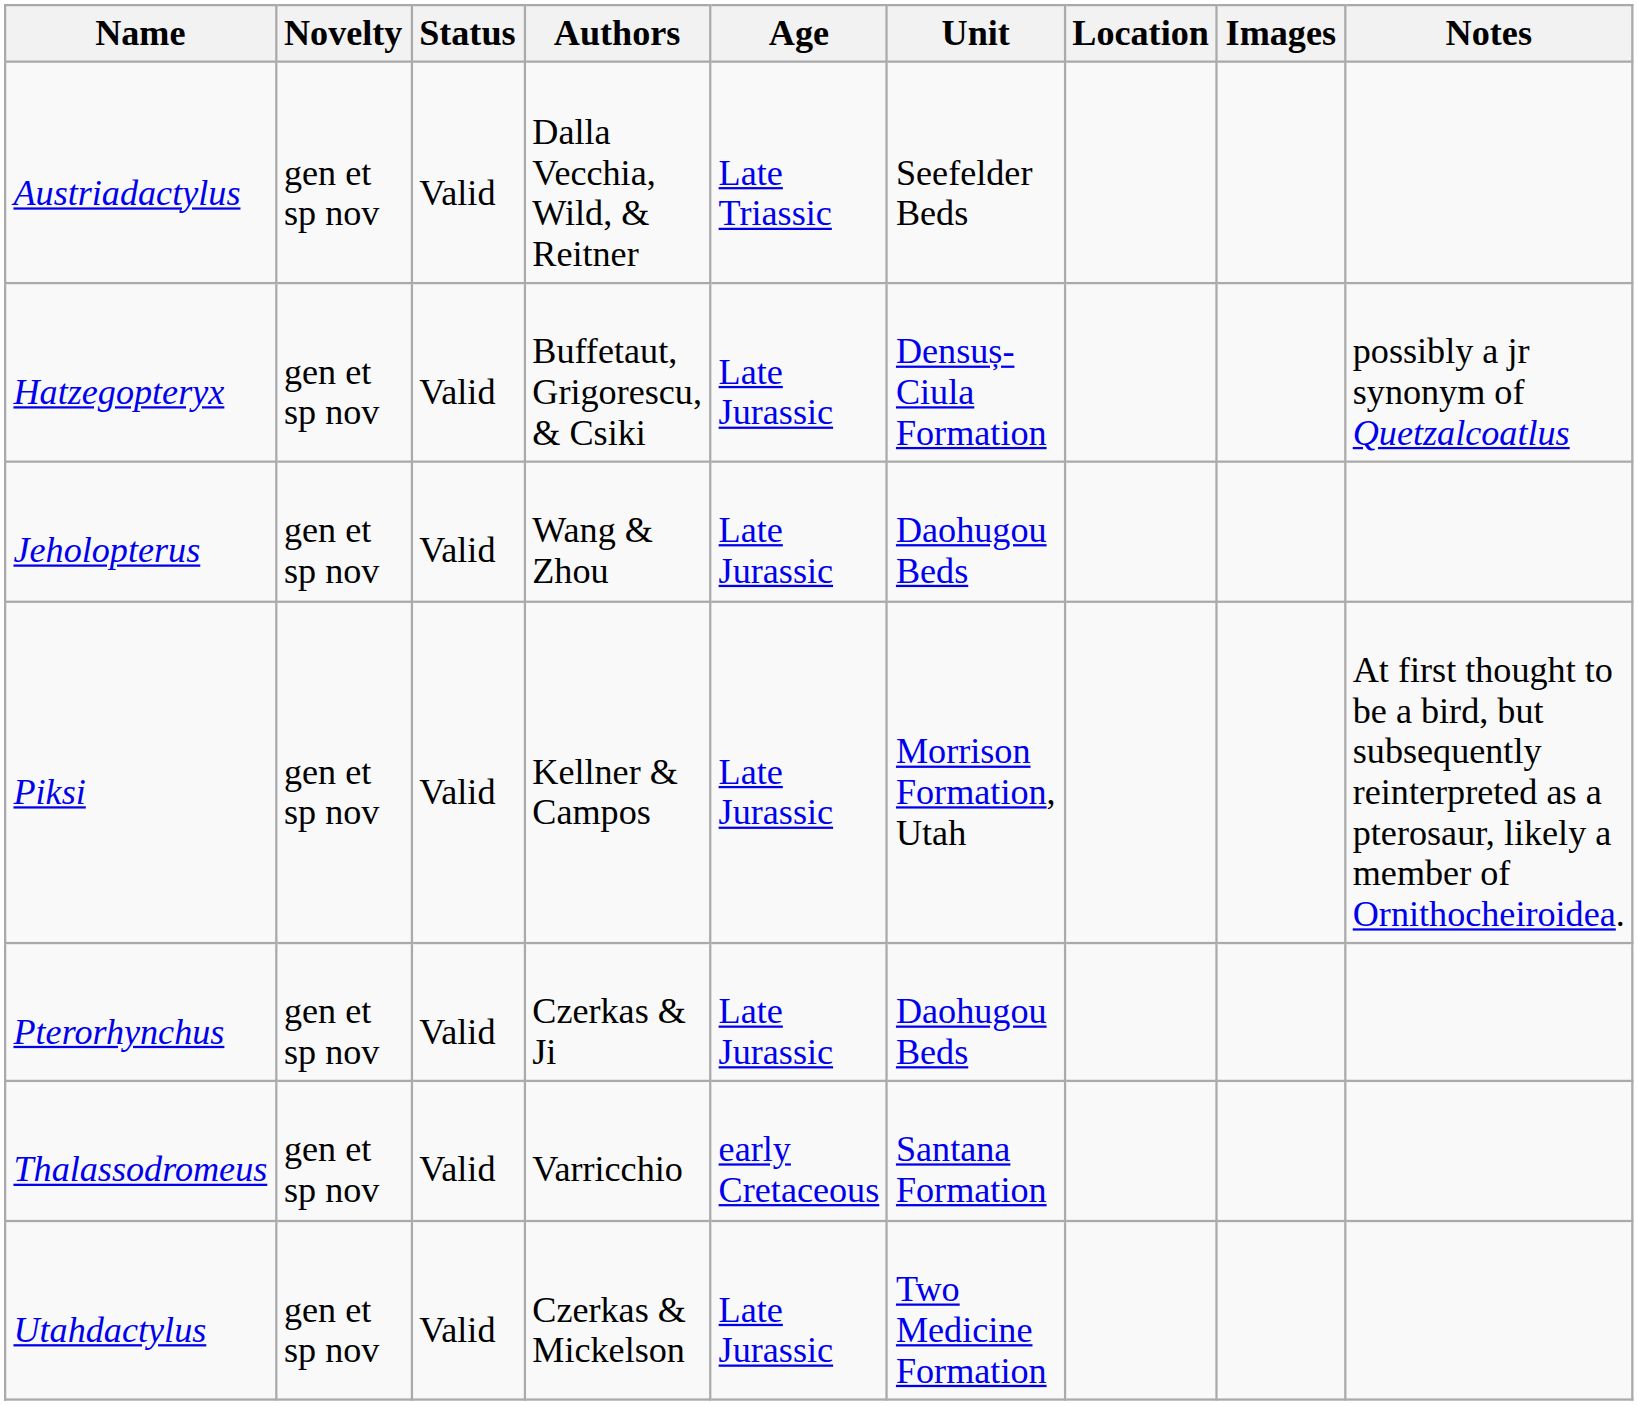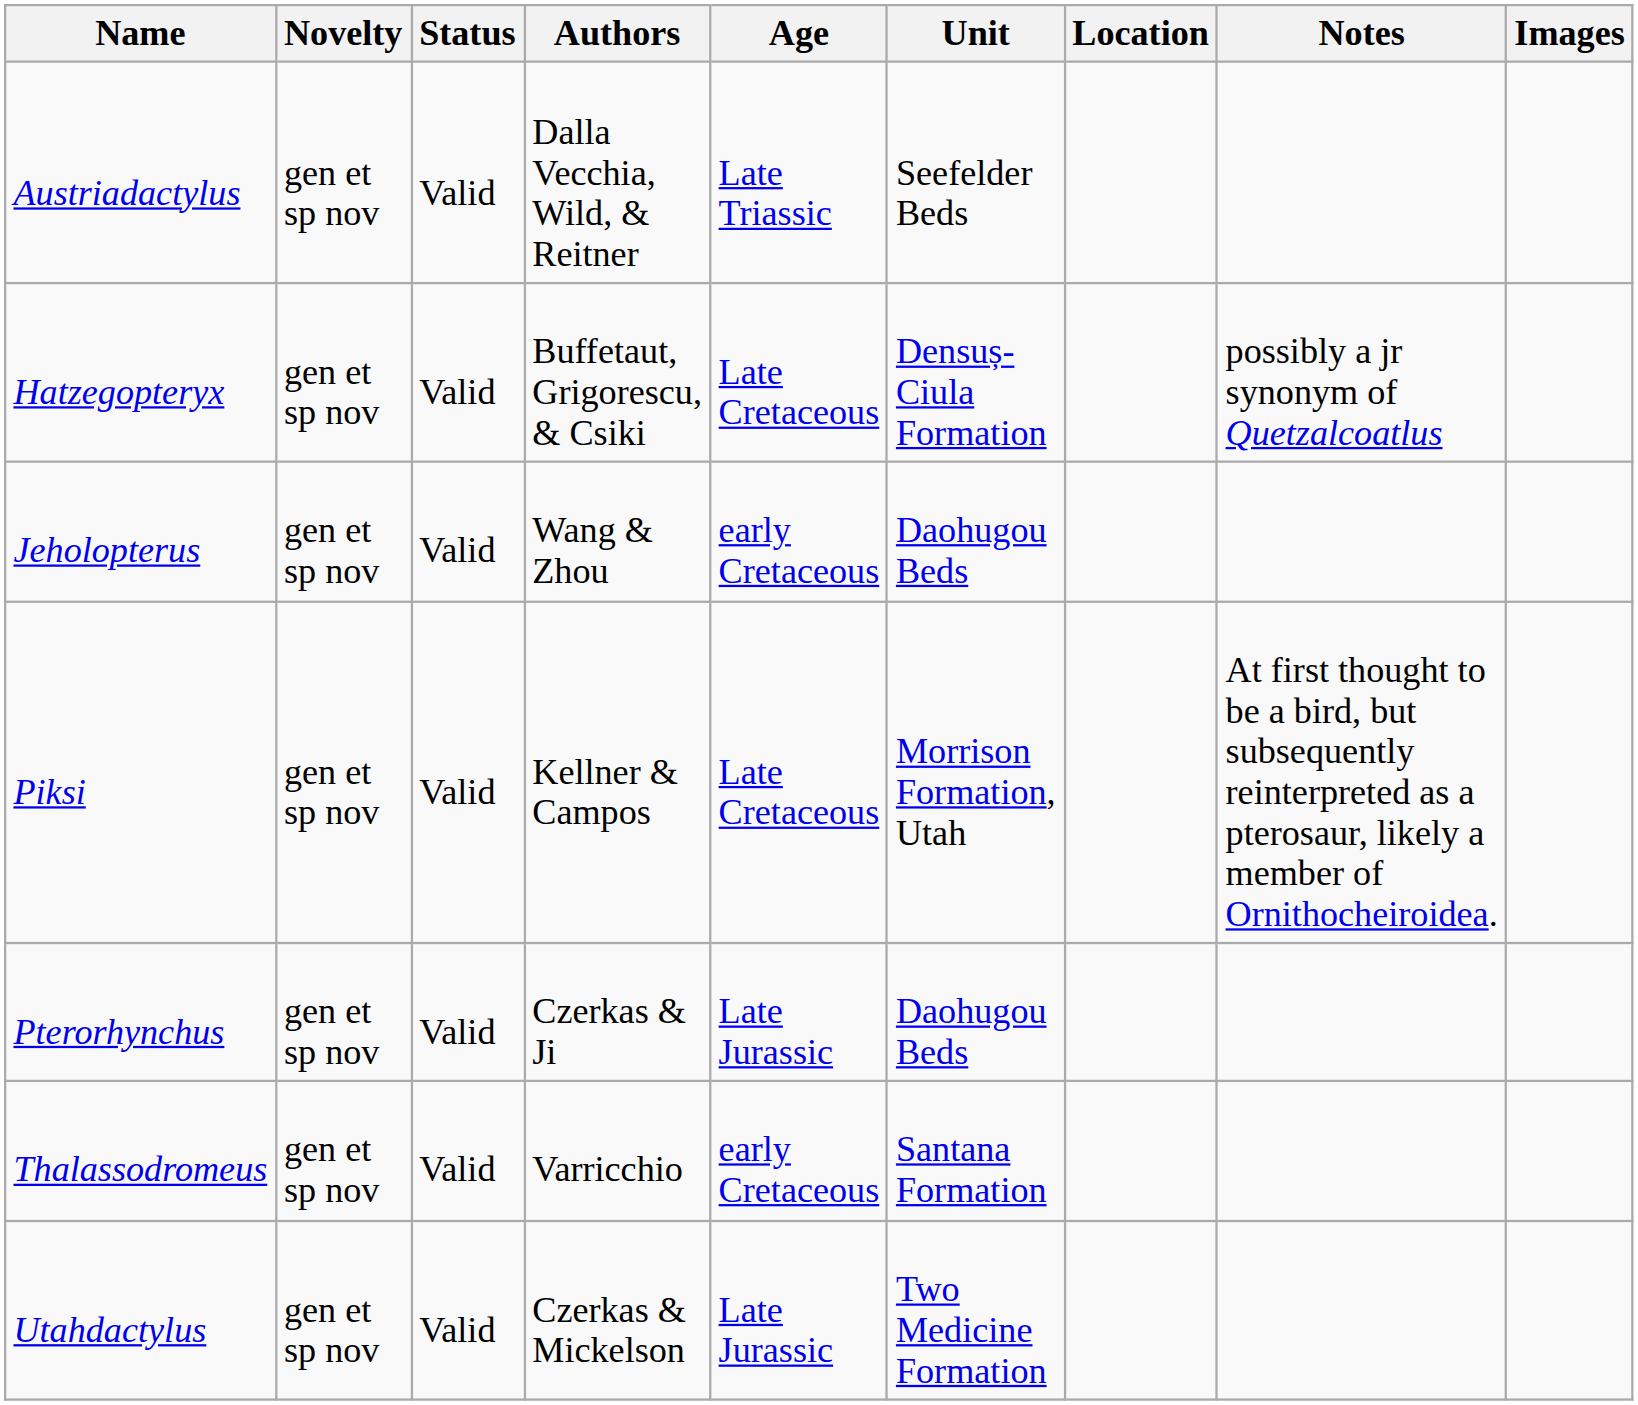columns swapped: Notes <-> Images
Hatzegopteryx | Age: Late Jurassic -> Late Cretaceous
Jeholopterus | Age: Late Jurassic -> early Cretaceous
Piksi | Age: Late Jurassic -> Late Cretaceous
